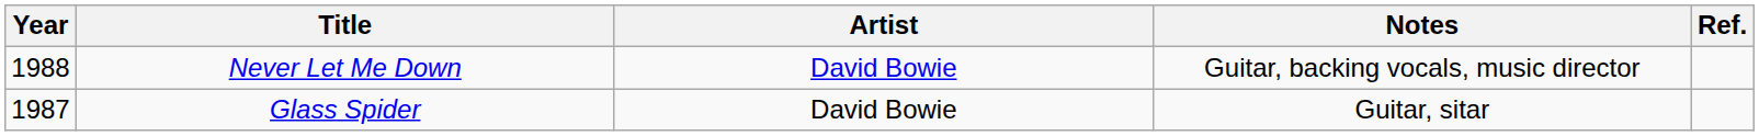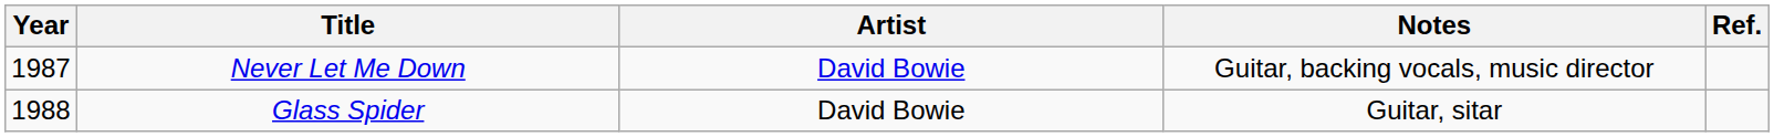Never Let Me Down | Year: 1988 -> 1987
Glass Spider | Year: 1987 -> 1988
